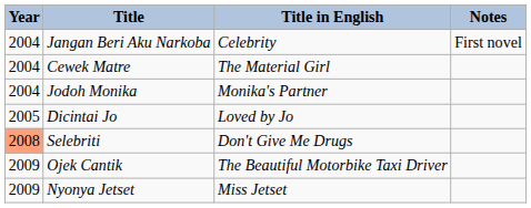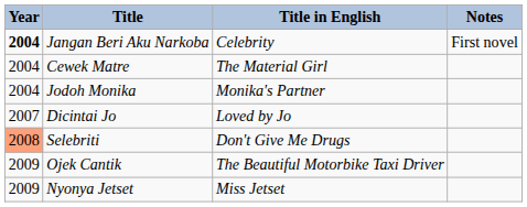Jangan Beri Aku Narkoba | Year: normal -> bold
Dicintai Jo | Year: 2005 -> 2007
